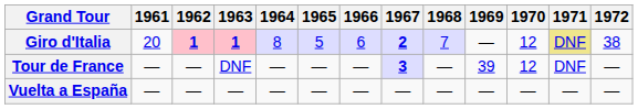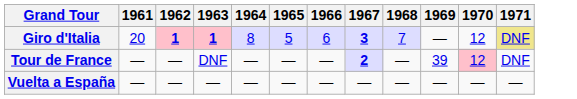- column: 1972 | 38 | — | —
Giro d'Italia | 1967: 2 -> 3
Tour de France | 1967: 3 -> 2
Tour de France | 1970: no background -> pink background
